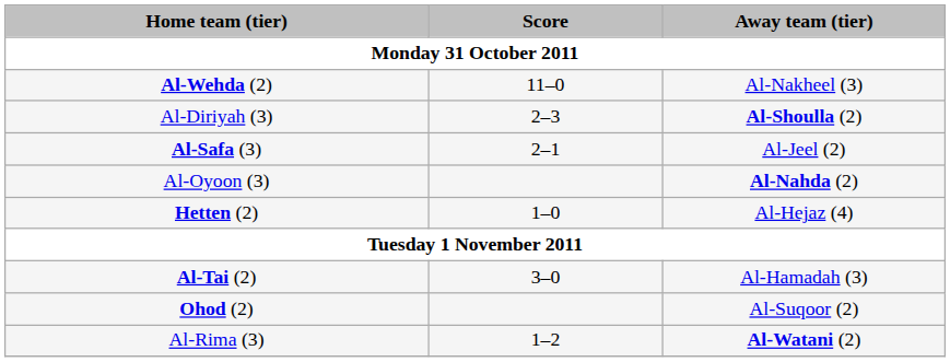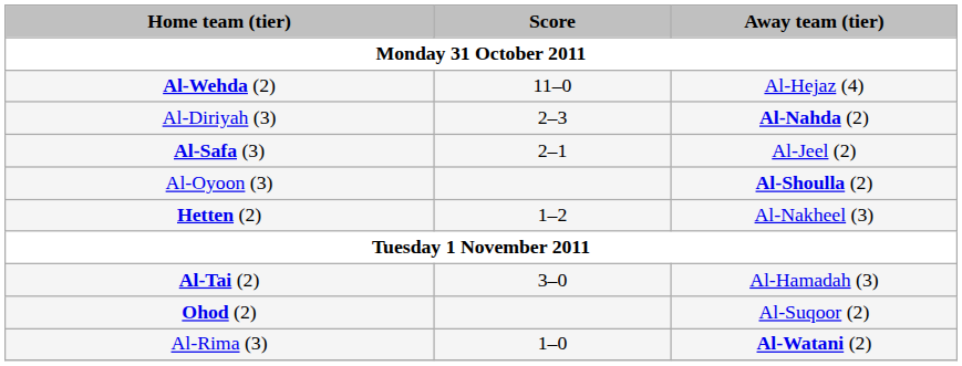Al-Wehda (2) | Away team (tier): Al-Nakheel (3) -> Al-Hejaz (4)
Al-Diriyah (3) | Away team (tier): Al-Shoulla (2) -> Al-Nahda (2)
Al-Oyoon (3) | Away team (tier): Al-Nahda (2) -> Al-Shoulla (2)
Hetten (2) | Score: 1–0 -> 1–2
Hetten (2) | Away team (tier): Al-Hejaz (4) -> Al-Nakheel (3)
Al-Rima (3) | Score: 1–2 -> 1–0
